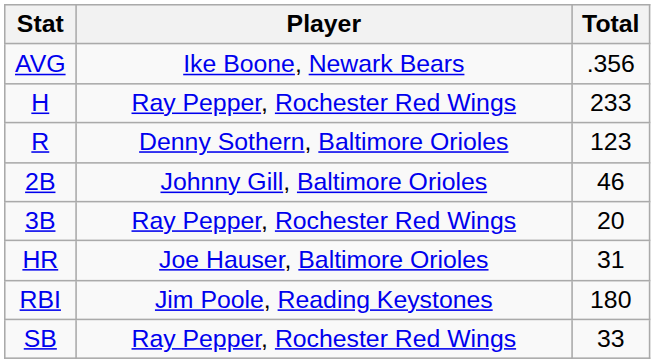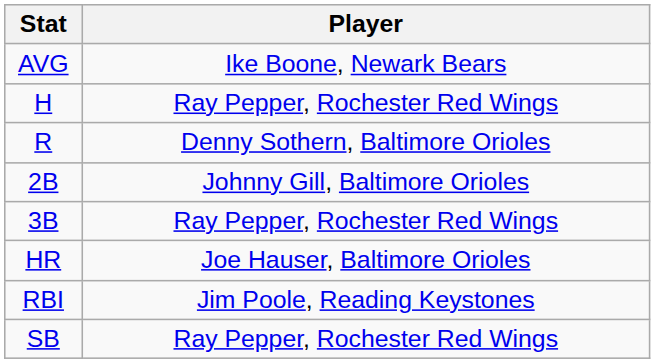- column: Total | .356 | 233 | 123 | 46 | 20 | 31 | 180 | 33
